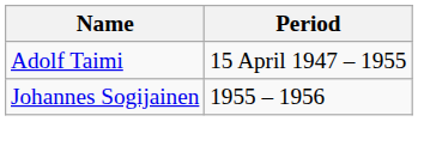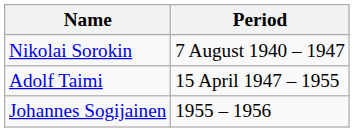+ row: Nikolai Sorokin | 7 August 1940 – 1947
